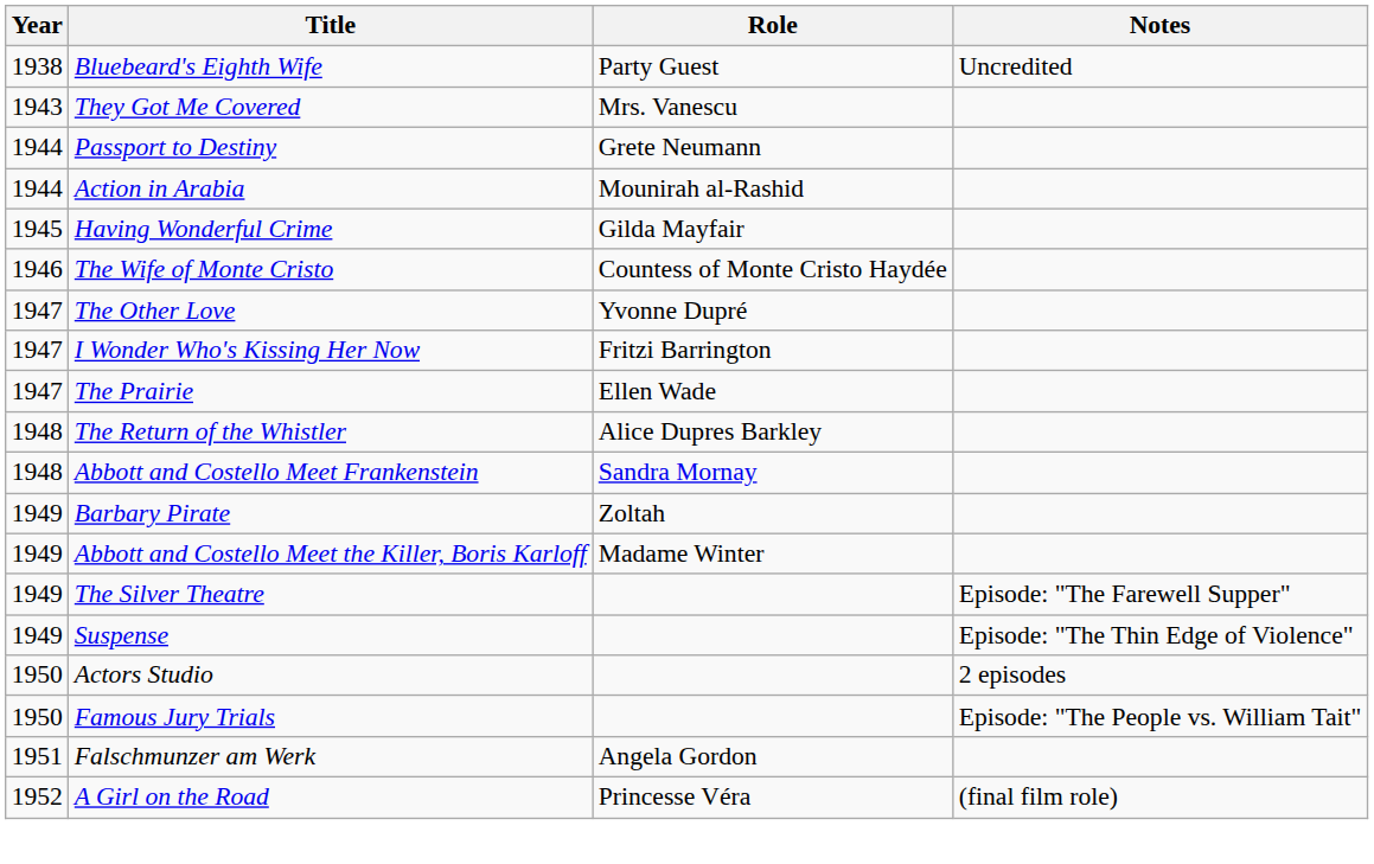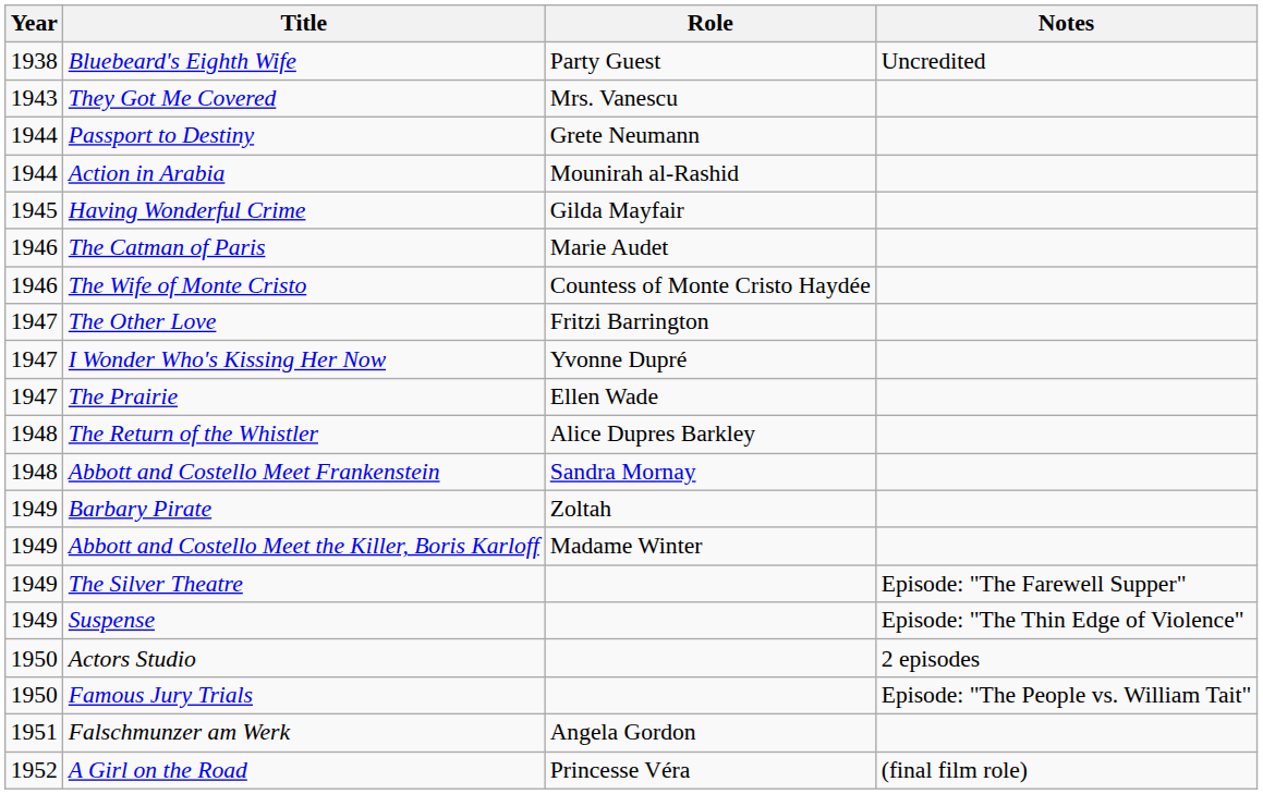+ row: 1946 | The Catman of Paris | Marie Audet
The Other Love | Role: Yvonne Dupré -> Fritzi Barrington
I Wonder Who's Kissing Her Now | Role: Fritzi Barrington -> Yvonne Dupré
